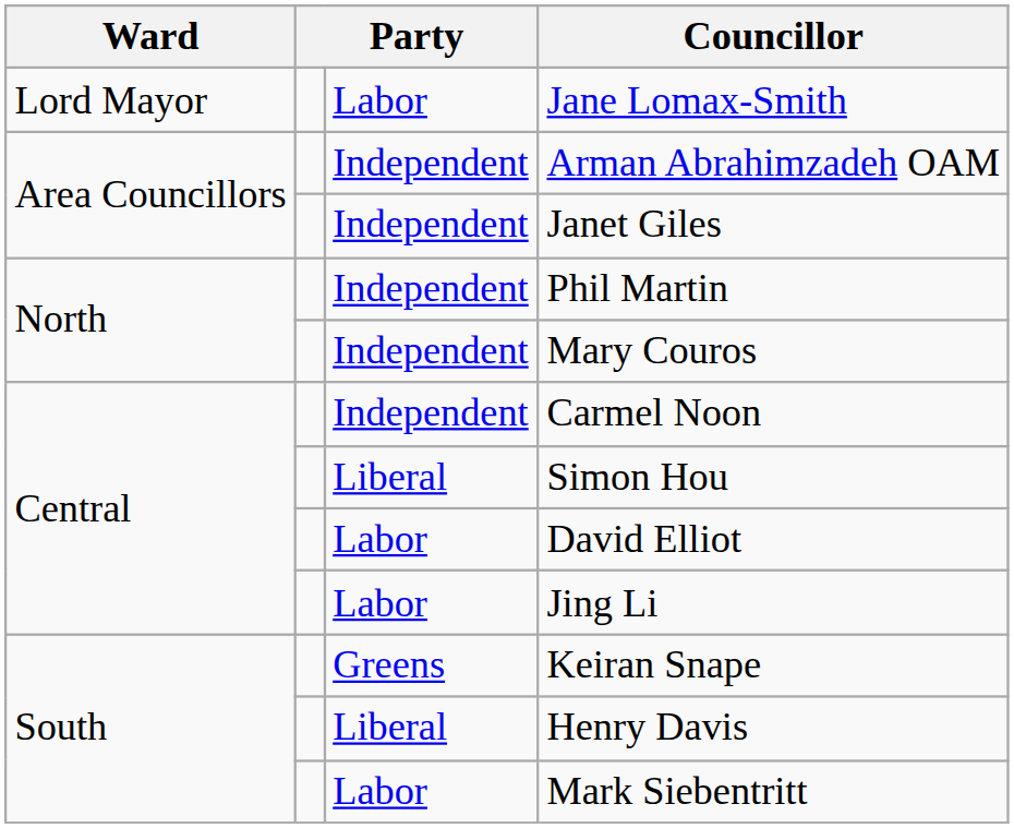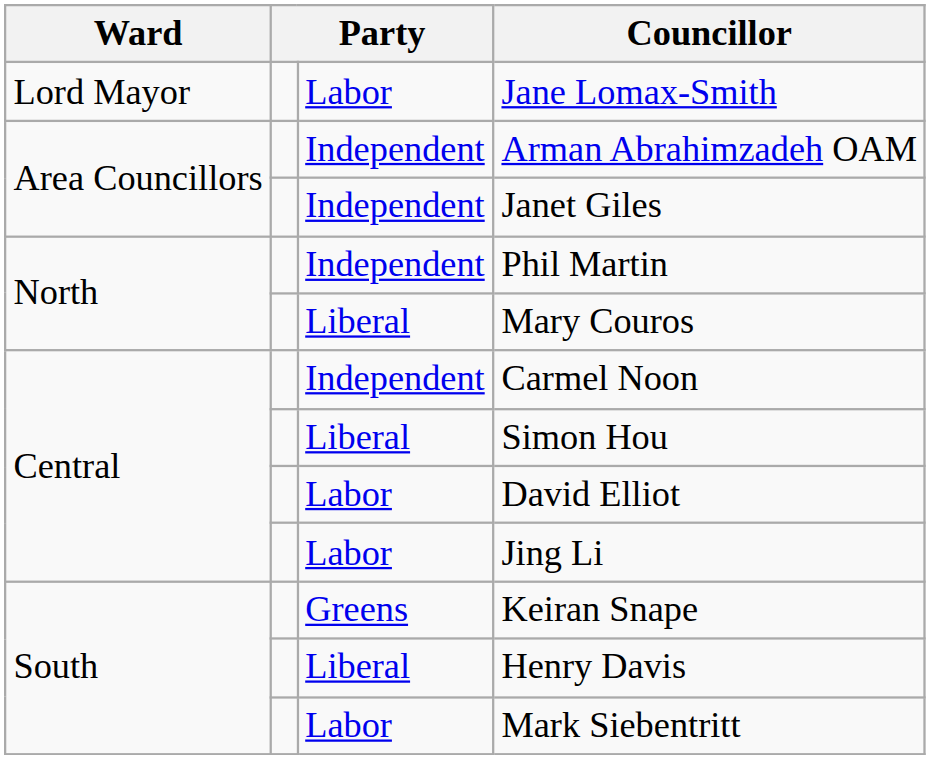Mary Couros | column 3: Independent -> Liberal
